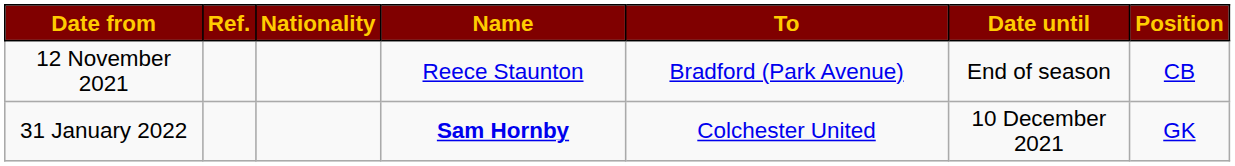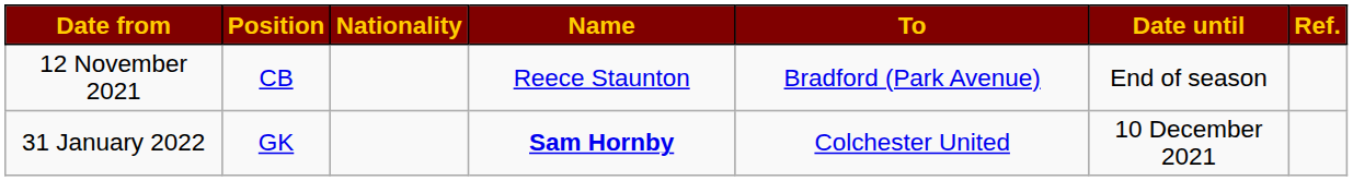columns swapped: Position <-> Ref.
